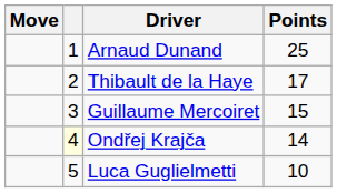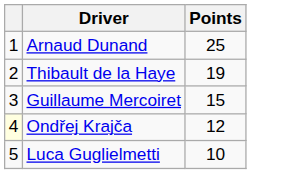- column: Move
Thibault de la Haye | Points: 17 -> 19
Ondřej Krajča | Points: 14 -> 12
